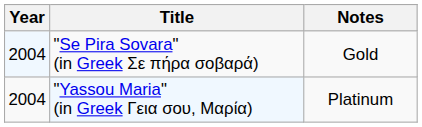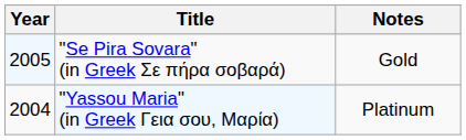"Se Pira Sovara" (in Greek Σε πήρα σοβαρά) | Year: 2004 -> 2005
